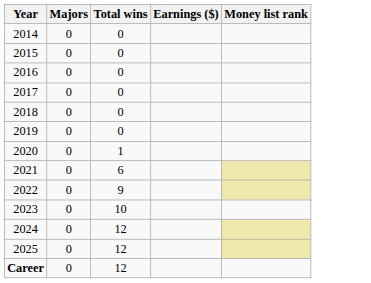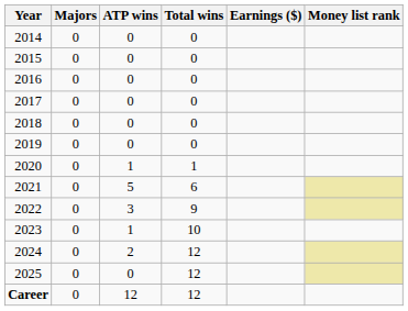+ column: ATP wins | 0 | 0 | 0 | 0 | 0 | 0 | 1 | 5 | 3 | 1 | 2 | 0 | 12
